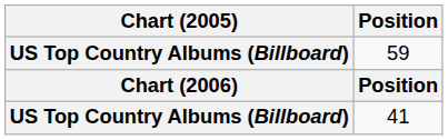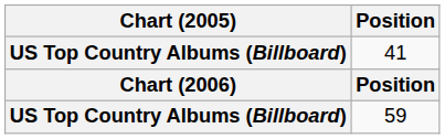rows swapped: 41 <-> 59
